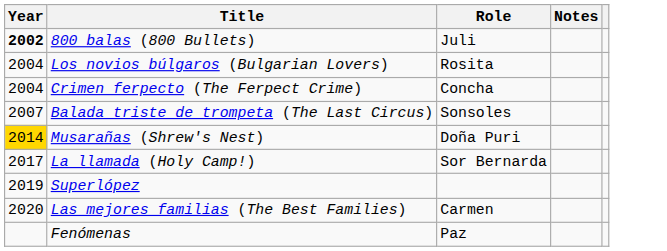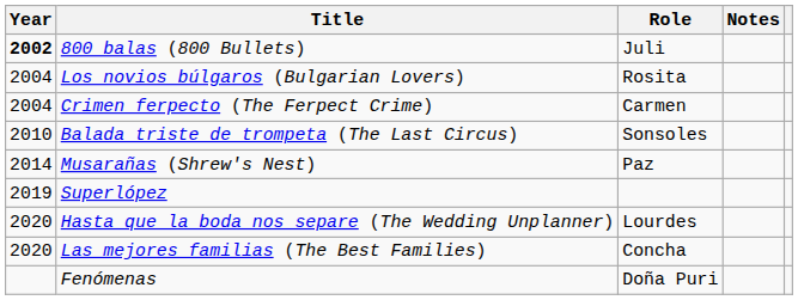Crimen ferpecto (The Ferpect Crime) | Role: Concha -> Carmen
Balada triste de trompeta (The Last Circus) | Year: 2007 -> 2010
Musarañas (Shrew's Nest) | Year: gold background -> no background
Musarañas (Shrew's Nest) | Role: Doña Puri -> Paz
- row: 2017 | La llamada (Holy Camp!) | Sor Bernarda
+ row: 2020 | Hasta que la boda nos separe (The Wedding Unplanner) | Lourdes
Las mejores familias (The Best Families) | Role: Carmen -> Concha
Fenómenas | Role: Paz -> Doña Puri
